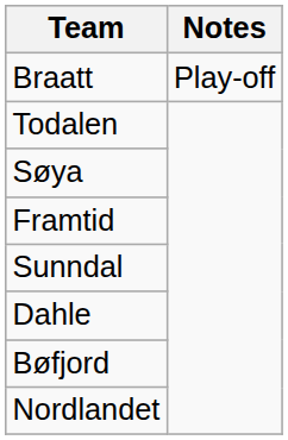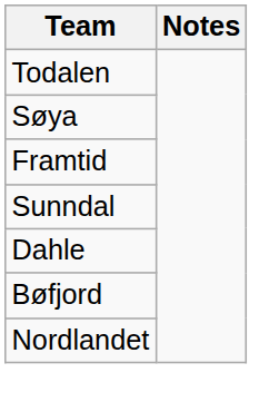- row: Braatt | Play-off
